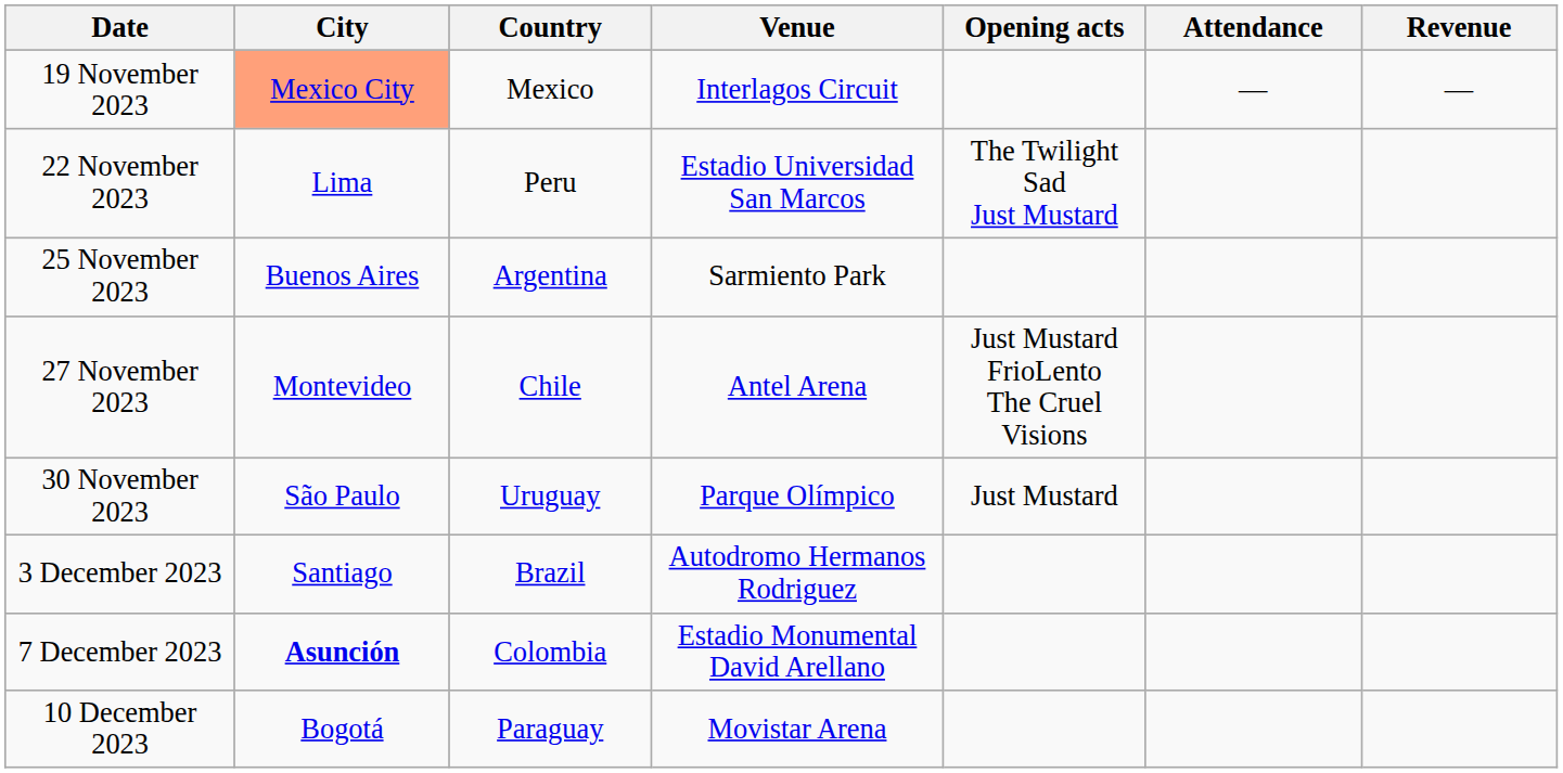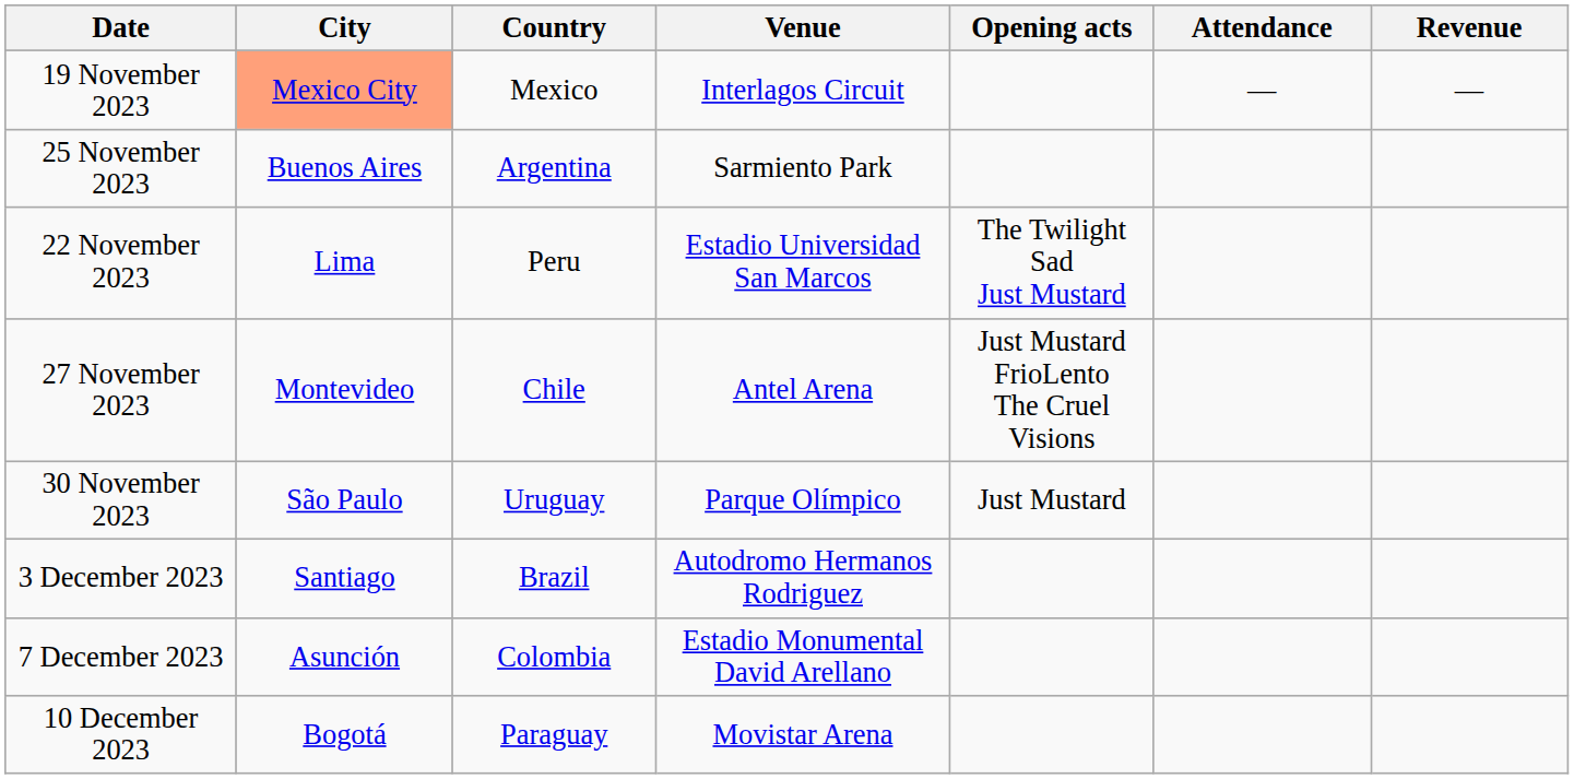rows swapped: 22 November 2023 <-> 25 November 2023
7 December 2023 | City: bold -> normal
